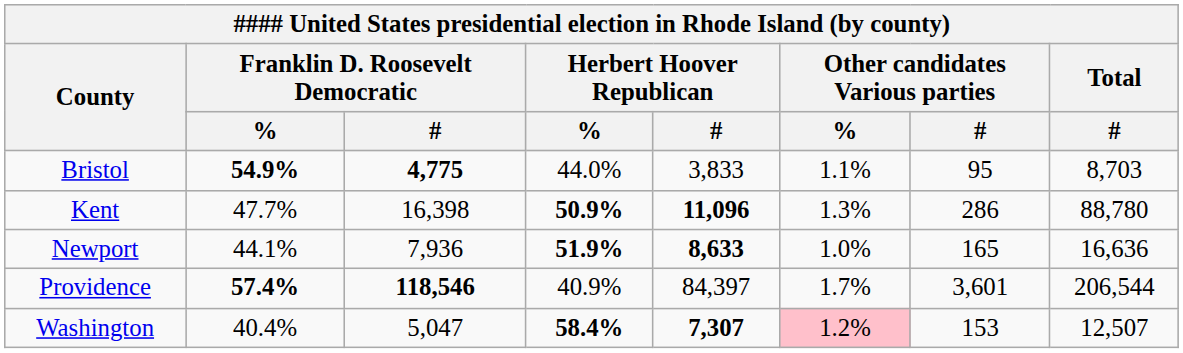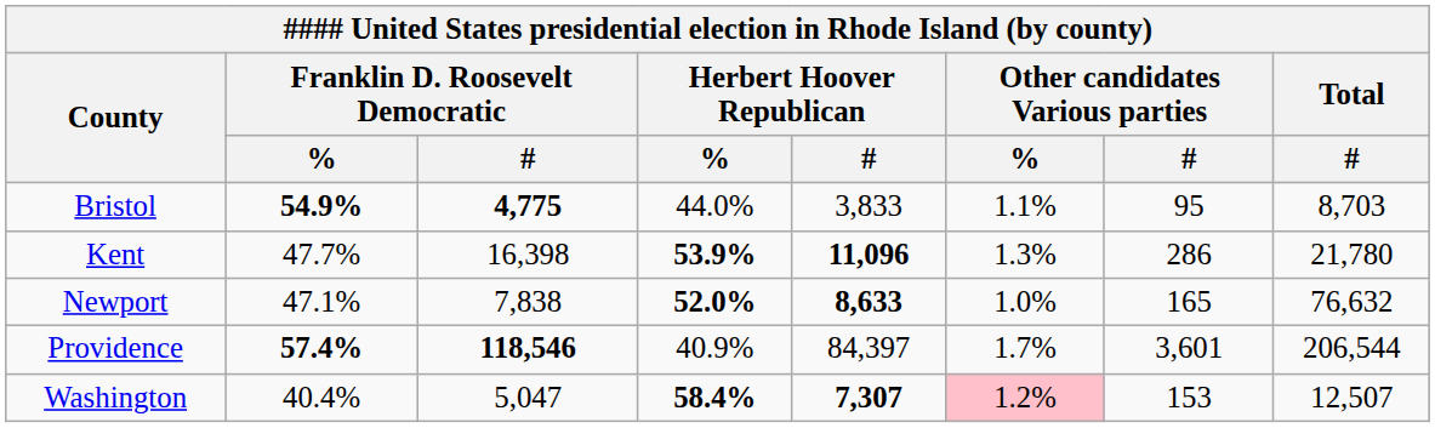Kent | column 4: 50.9% -> 53.9%
Kent | column 8: 88,780 -> 21,780
Newport | column 2: 44.1% -> 47.1%
Newport | column 3: 7,936 -> 7,838
Newport | column 4: 51.9% -> 52.0%
Newport | column 8: 16,636 -> 76,632
